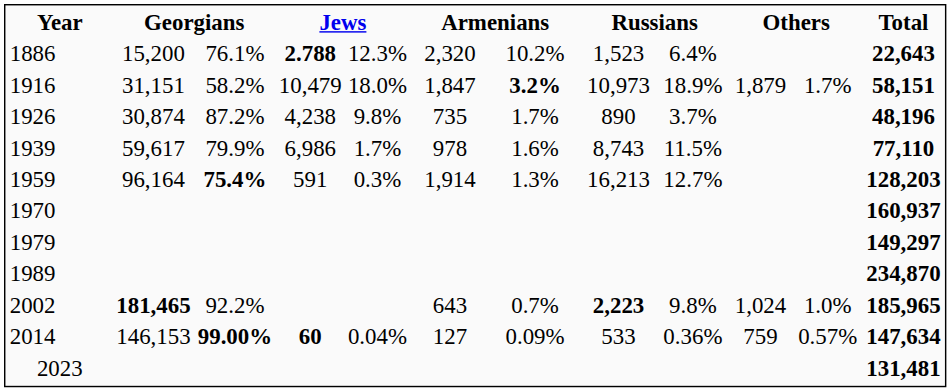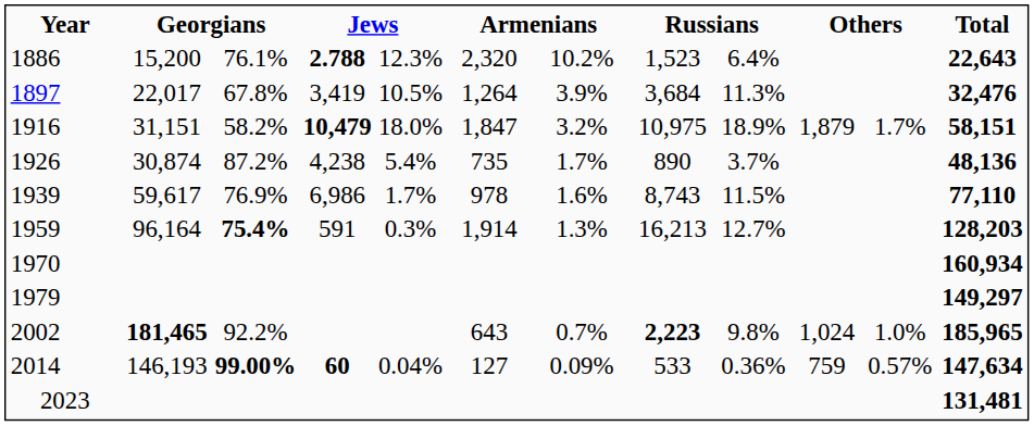+ row: 1897 | 22,017 | 67.8% | 3,419 | 10.5% | 1,264 | 3.9% | 3,684 | 11.3% | 32,476
1916 | column 4: normal -> bold
1916 | column 7: bold -> normal
1916 | column 8: 10,973 -> 10,975
1926 | column 5: 9.8% -> 5.4%
1926 | Total: 48,196 -> 48,136
1939 | column 3: 79.9% -> 76.9%
1970 | Total: 160,937 -> 160,934
- row: 1989 | 234,870
2014 | column 2: 146,153 -> 146,193
